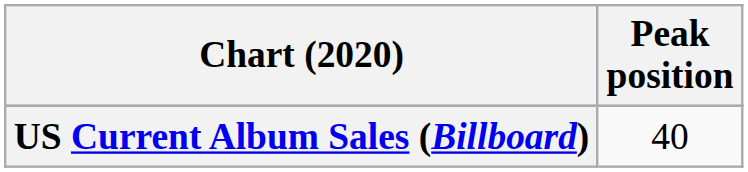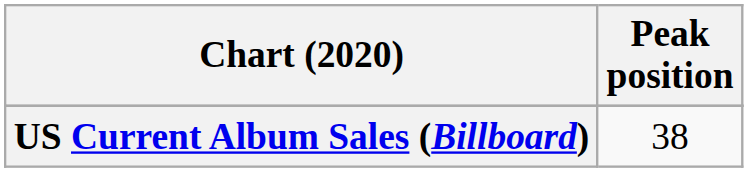US Current Album Sales (Billboard) | Peak position: 40 -> 38
